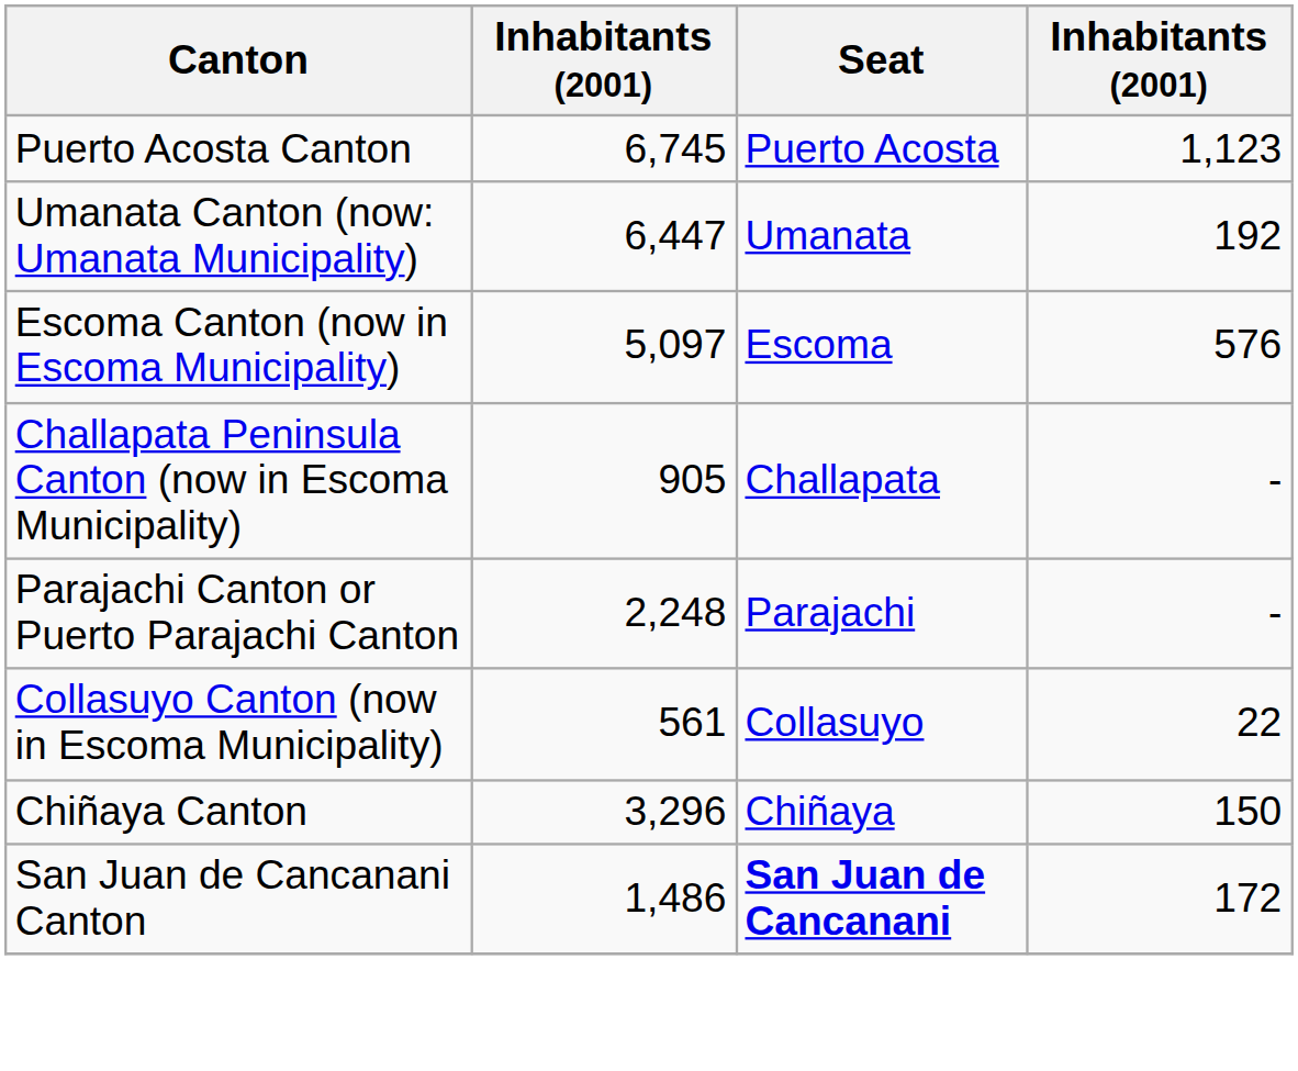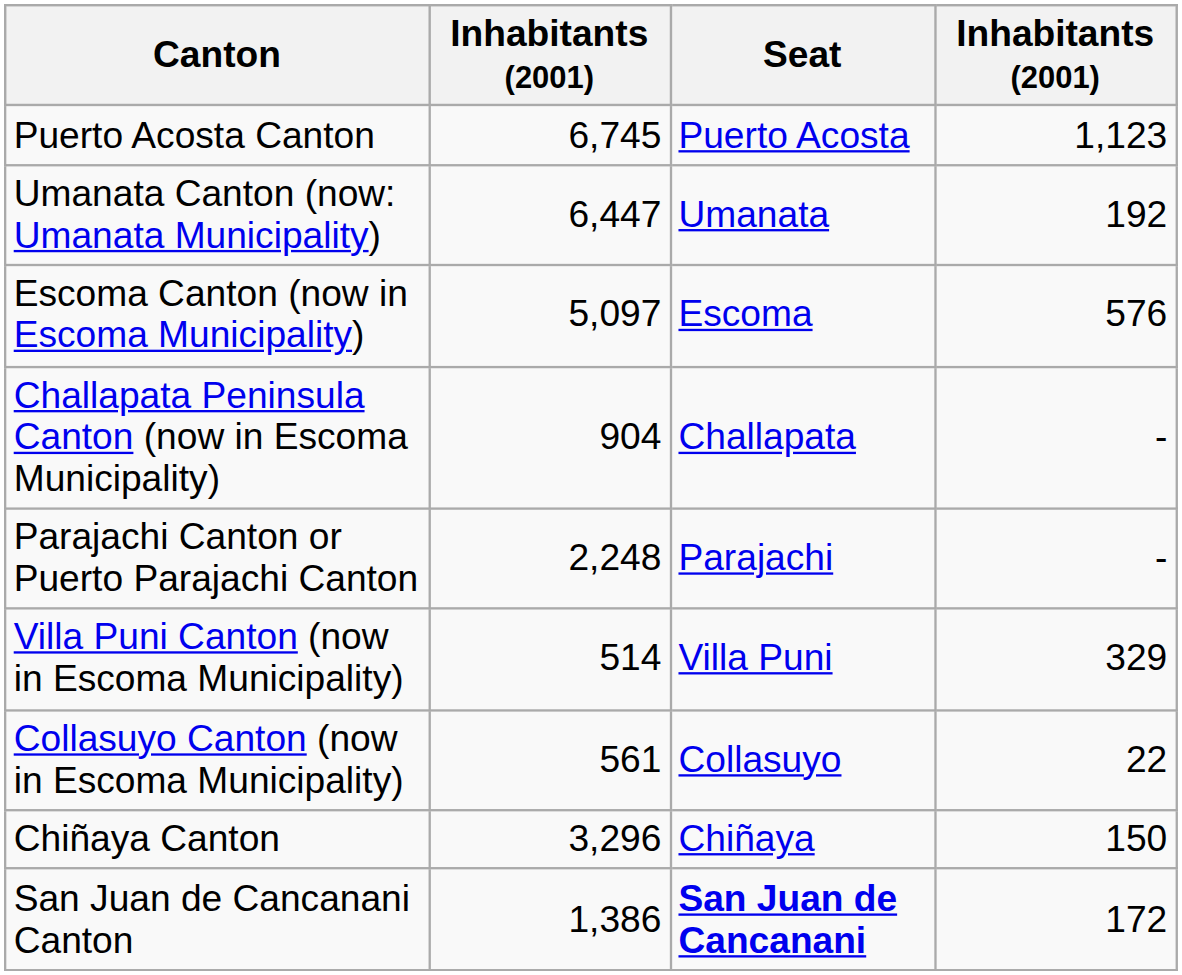Challapata Peninsula Canton (now in Escoma Municipality) | column 2: 905 -> 904
+ row: Villa Puni Canton (now in Escoma Municipality) | 514 | Villa Puni | 329
San Juan de Cancanani Canton | column 2: 1,486 -> 1,386
